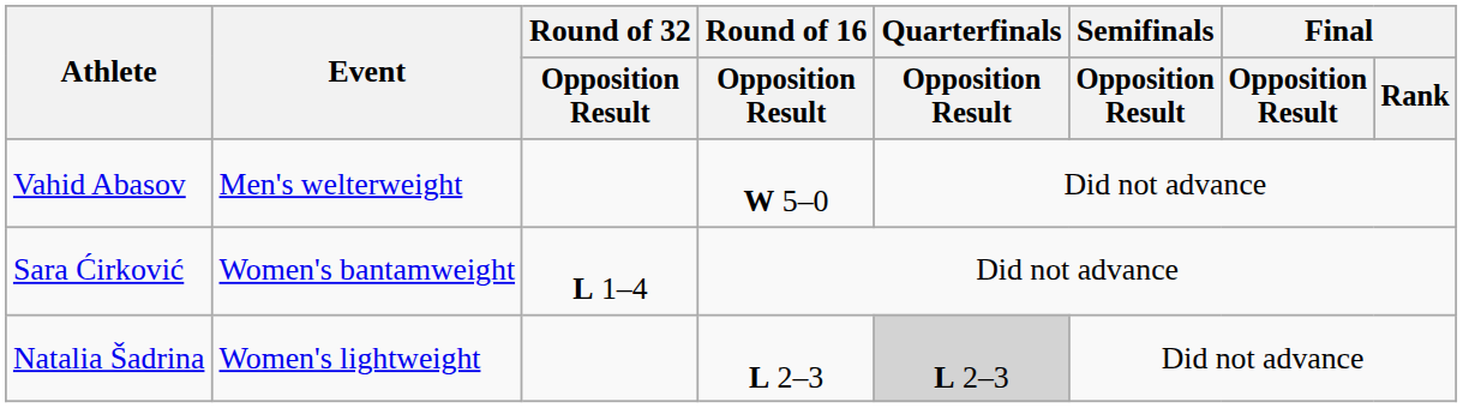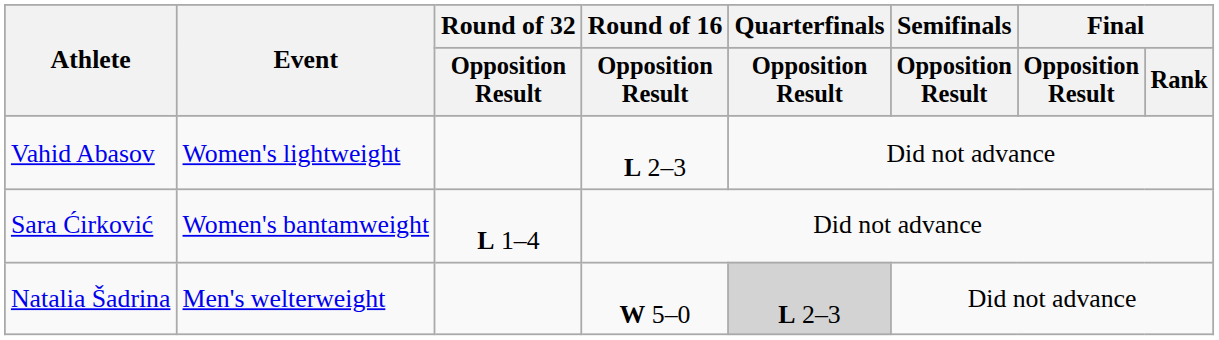Vahid Abasov | Event: Men's welterweight -> Women's lightweight
Vahid Abasov | Round of 16 / Opposition Result: W 5–0 -> L 2–3
Natalia Šadrina | Event: Women's lightweight -> Men's welterweight
Natalia Šadrina | Round of 16 / Opposition Result: L 2–3 -> W 5–0
